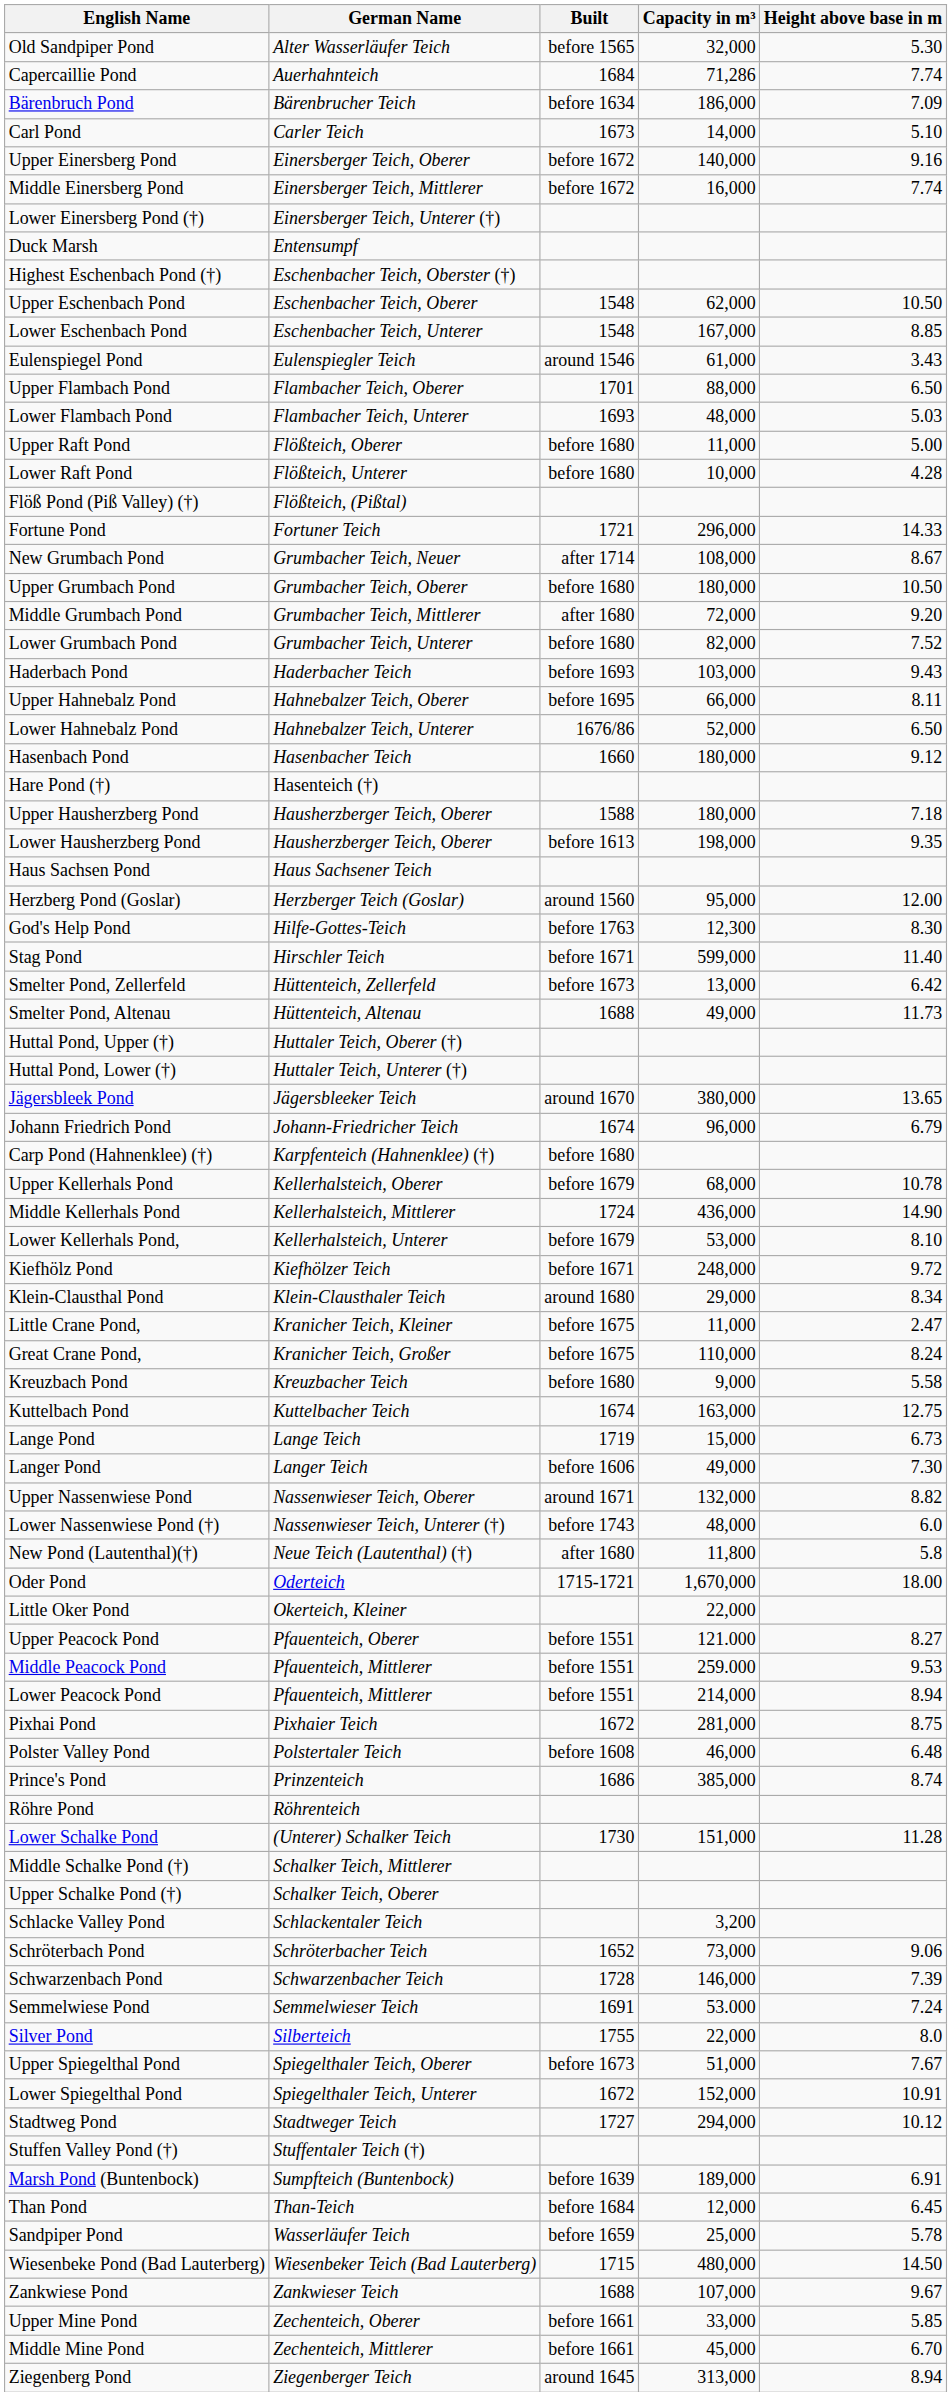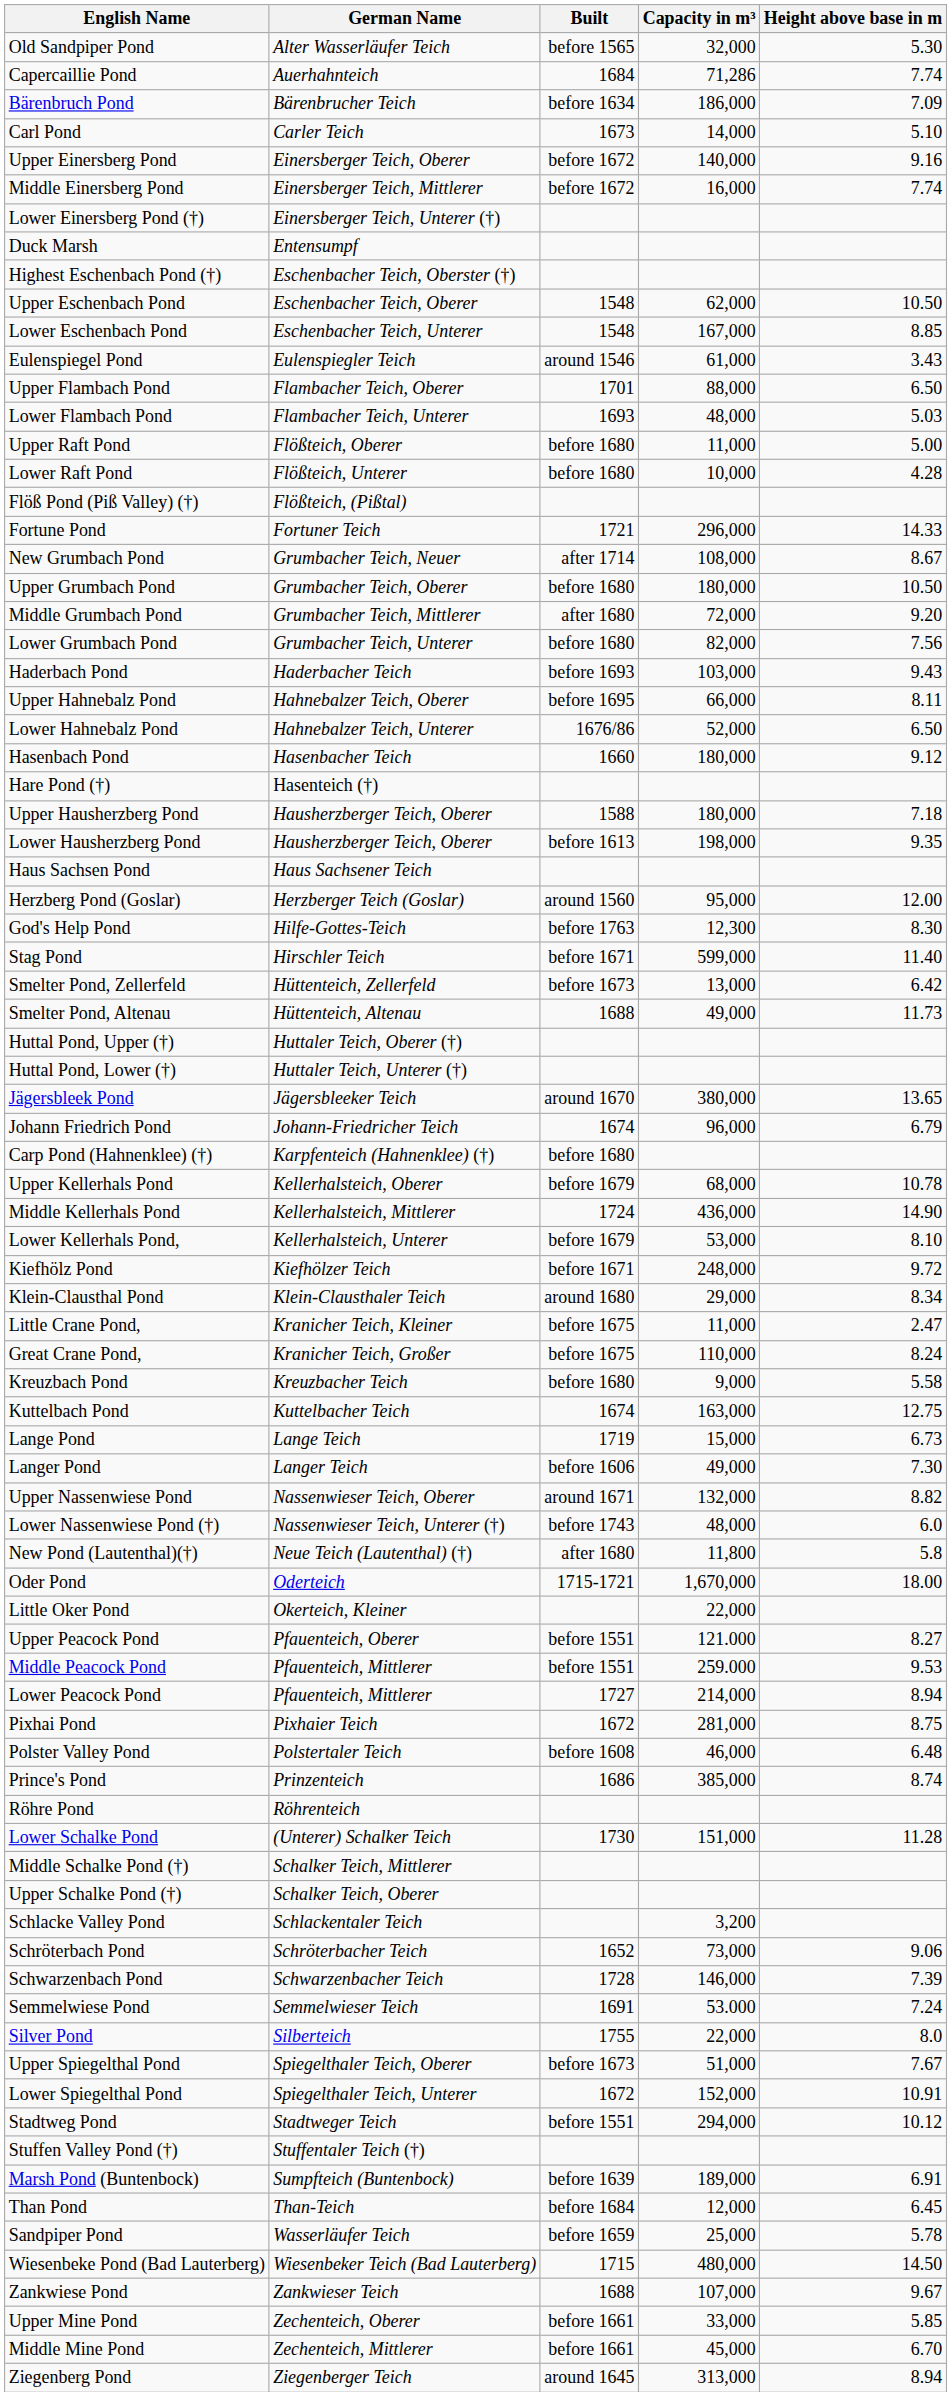Lower Grumbach Pond | Height above base in m: 7.52 -> 7.56
Lower Peacock Pond | Built: before 1551 -> 1727
Stadtweg Pond | Built: 1727 -> before 1551
